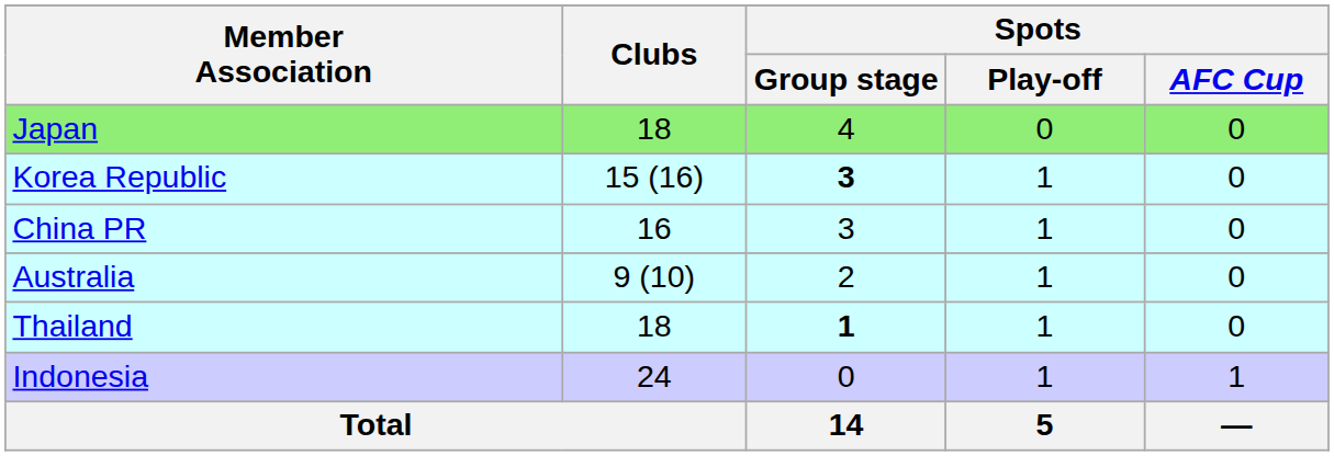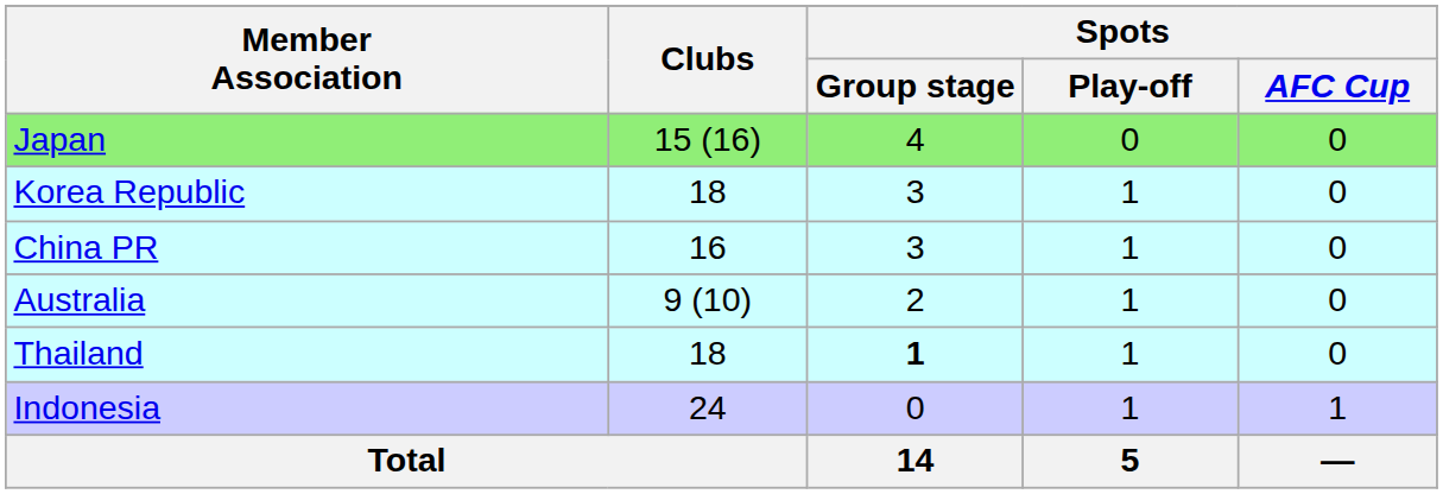Japan | Clubs: 18 -> 15 (16)
Korea Republic | Clubs: 15 (16) -> 18
Korea Republic | Spots / Group stage: bold -> normal
